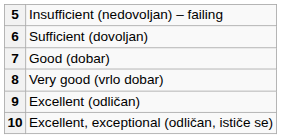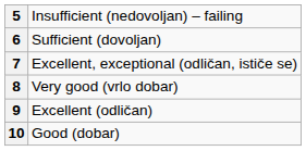7 | column 2: Good (dobar) -> Excellent, exceptional (odličan, ističe se)
10 | column 2: Excellent, exceptional (odličan, ističe se) -> Good (dobar)
